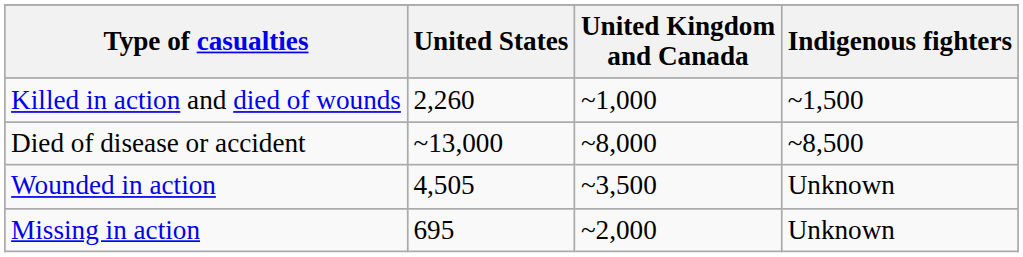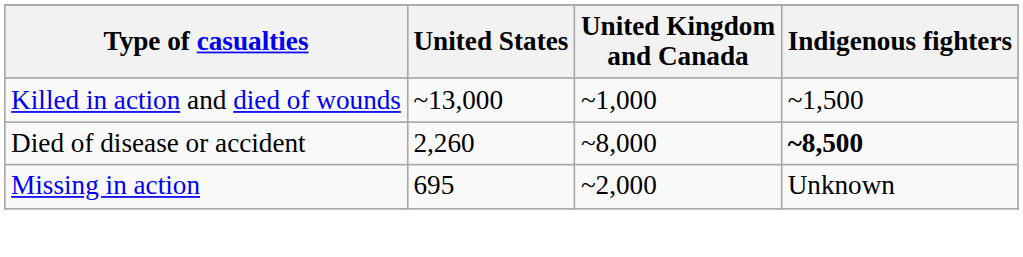Killed in action and died of wounds | United States: 2,260 -> ~13,000
Died of disease or accident | United States: ~13,000 -> 2,260
Died of disease or accident | Indigenous fighters: normal -> bold
- row: Wounded in action | 4,505 | ~3,500 | Unknown
